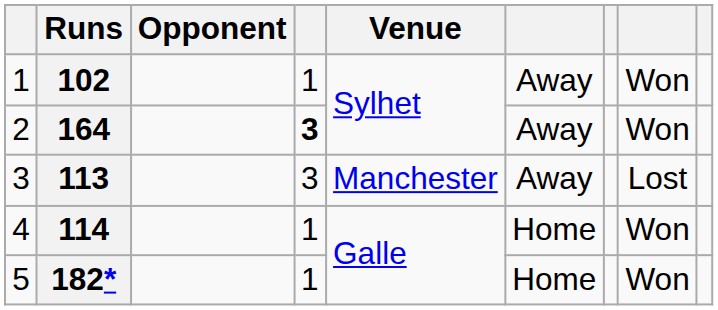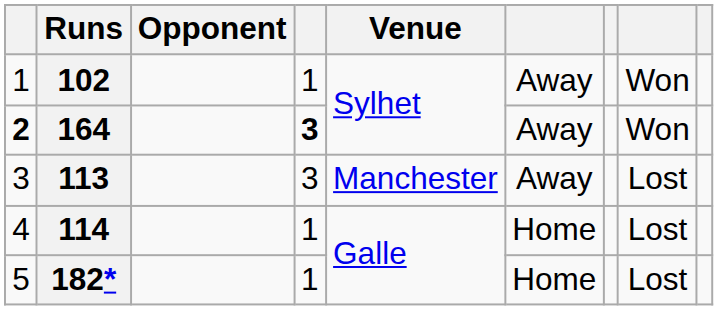164 | column 1: normal -> bold
114 | column 8: Won -> Lost
182* | column 8: Won -> Lost
